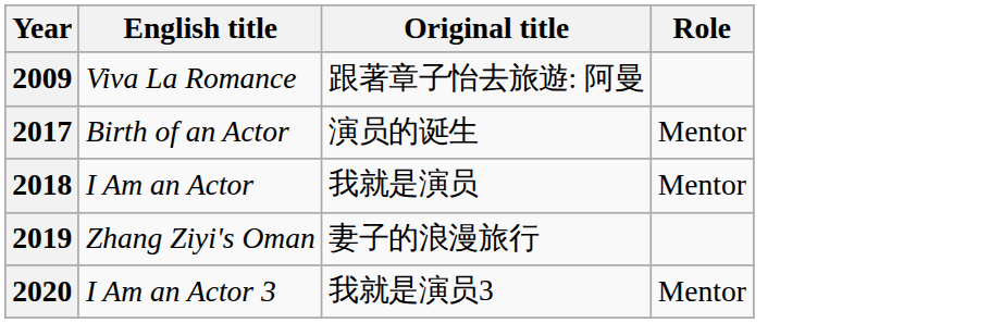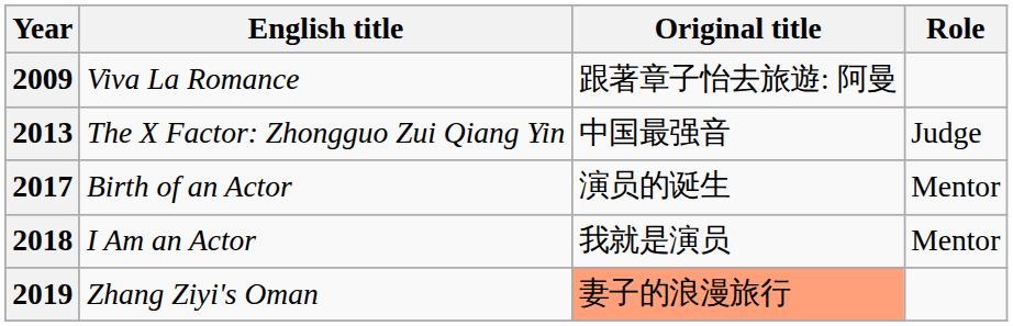+ row: 2013 | The X Factor: Zhongguo Zui Qiang Yin | 中国最强音 | Judge
2019 | Original title: no background -> lightsalmon background
- row: 2020 | I Am an Actor 3 | 我就是演员3 | Mentor
